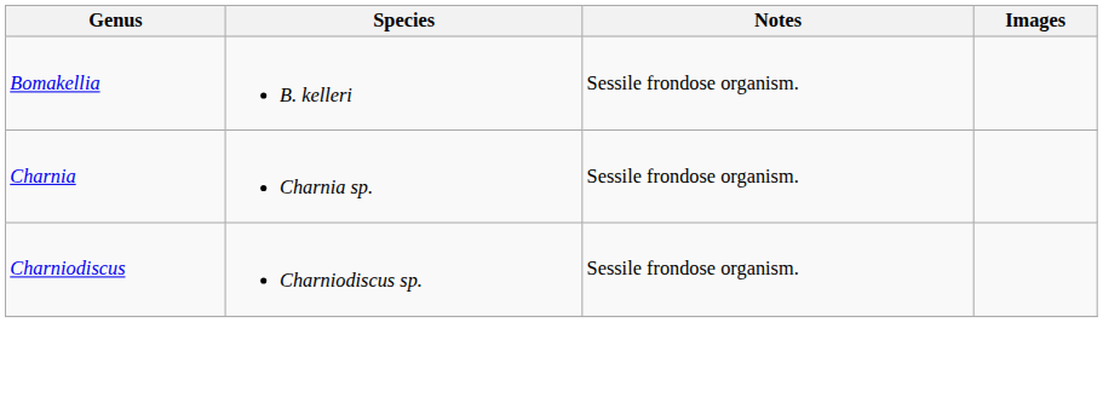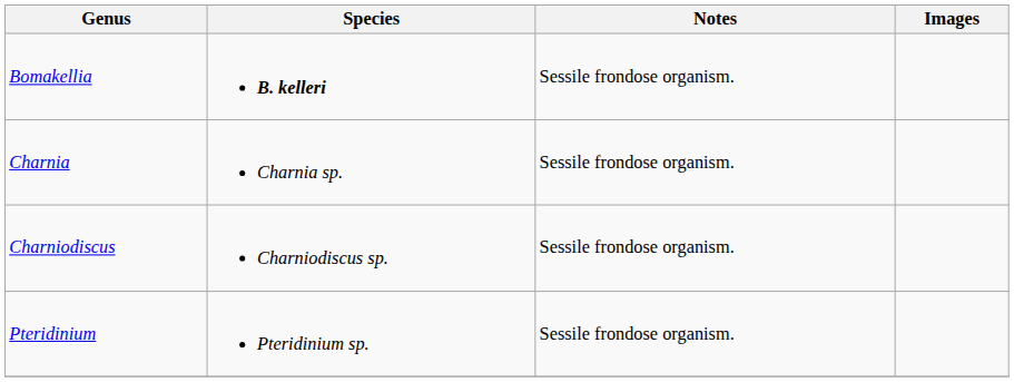Bomakellia | Species: normal -> bold
+ row: Pteridinium | Pteridinium sp. | Sessile frondose organism.
